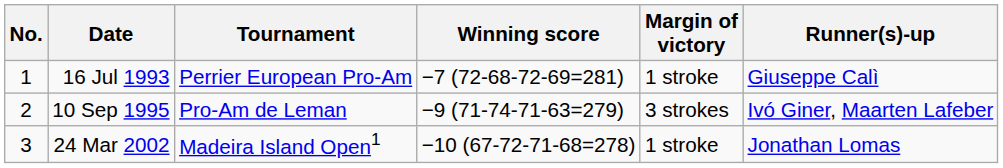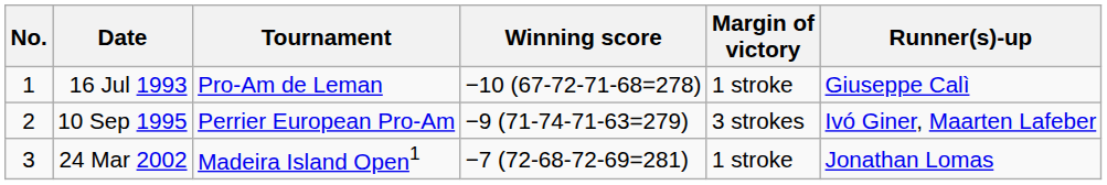16 Jul 1993 | Tournament: Perrier European Pro-Am -> Pro-Am de Leman
16 Jul 1993 | Winning score: −7 (72-68-72-69=281) -> −10 (67-72-71-68=278)
10 Sep 1995 | Tournament: Pro-Am de Leman -> Perrier European Pro-Am
24 Mar 2002 | Winning score: −10 (67-72-71-68=278) -> −7 (72-68-72-69=281)
